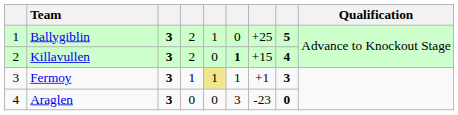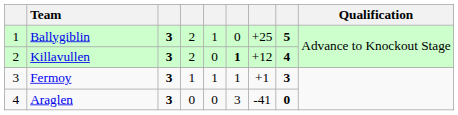Killavullen | column 7: +15 -> +12
Fermoy | column 5: khaki background -> no background
Araglen | column 7: -23 -> -41
